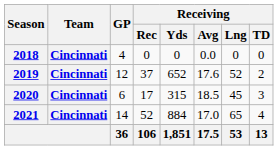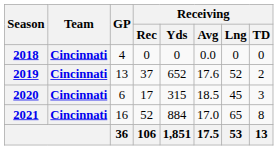2019 | GP: 12 -> 13
2021 | GP: 14 -> 16
2021 | Receiving / TD: 4 -> 8
